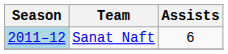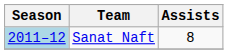Sanat Naft | Assists: 6 -> 8
